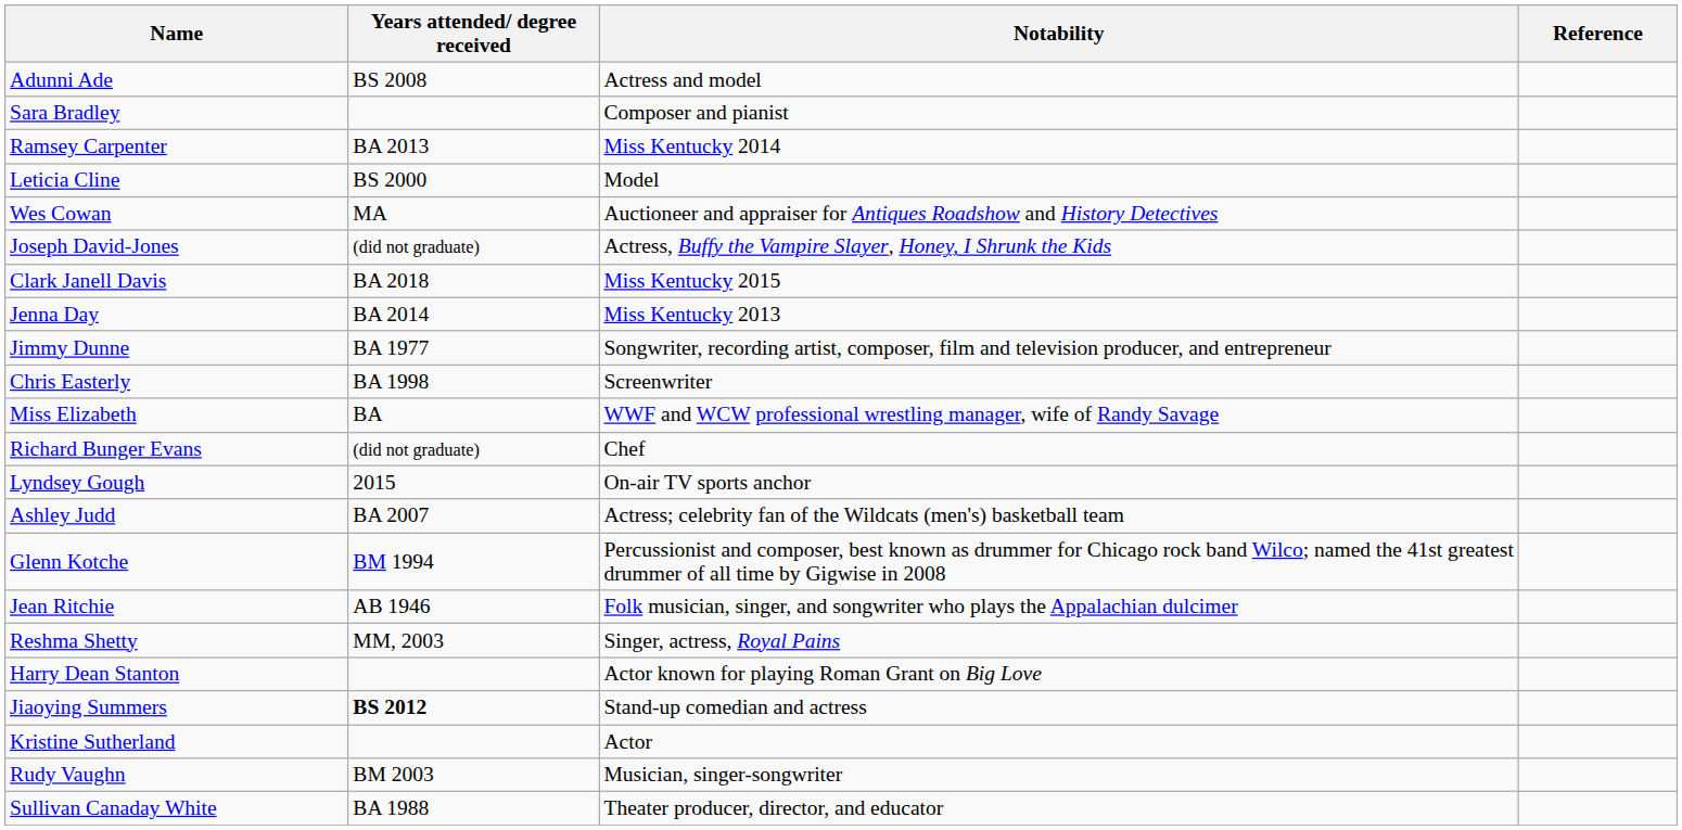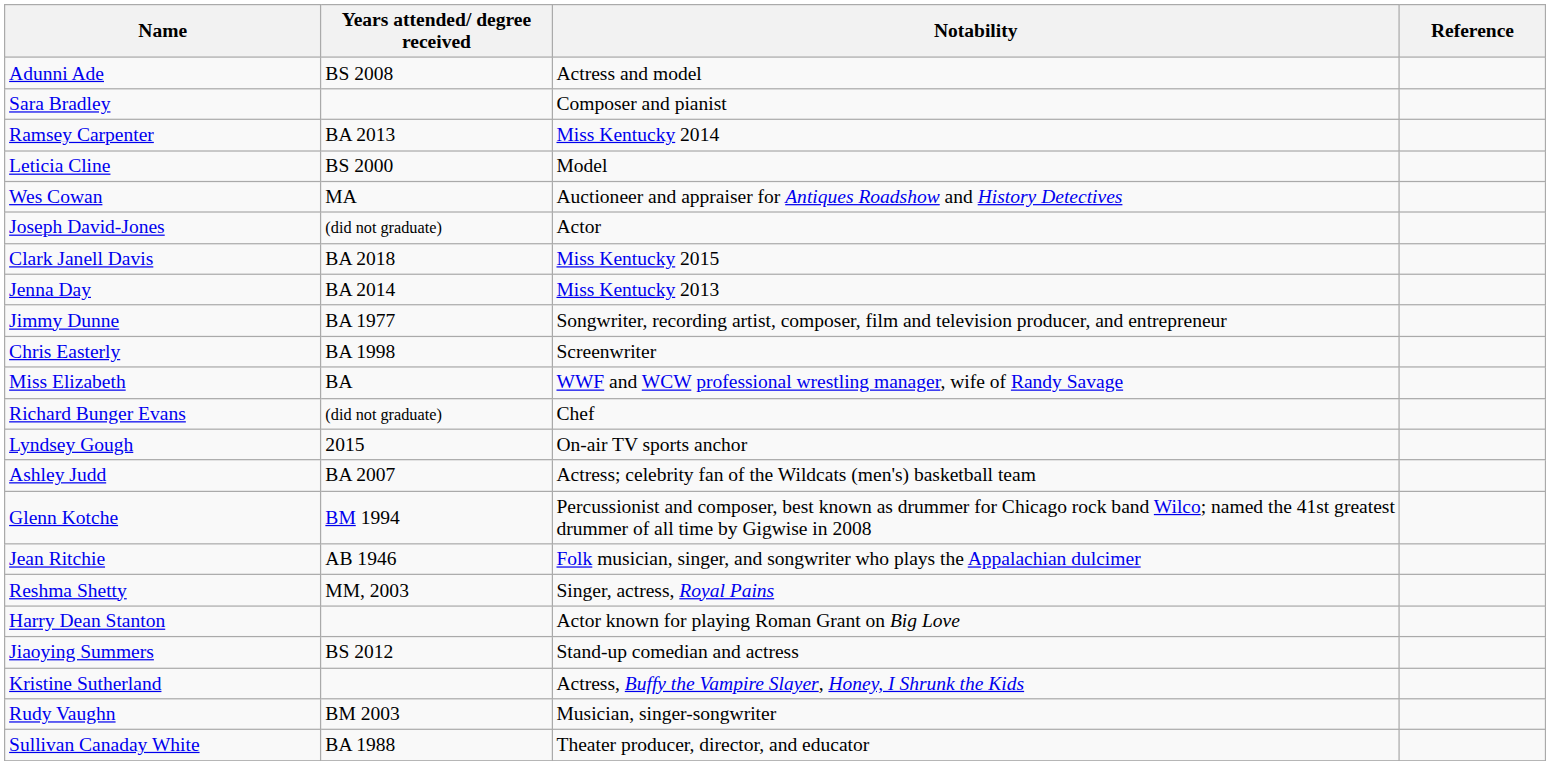Joseph David-Jones | Notability: Actress, Buffy the Vampire Slayer, Honey, I Shrunk the Kids -> Actor
Jiaoying Summers | Years attended/ degree received: bold -> normal
Kristine Sutherland | Notability: Actor -> Actress, Buffy the Vampire Slayer, Honey, I Shrunk the Kids
